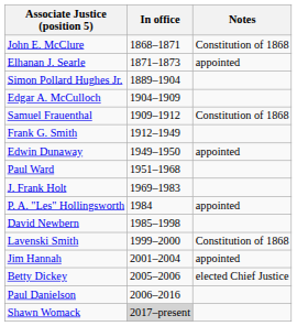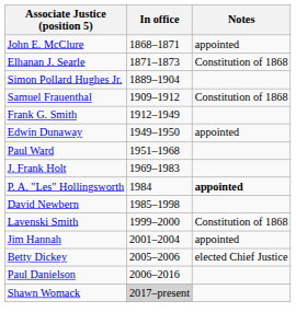John E. McClure | Notes: Constitution of 1868 -> appointed
Elhanan J. Searle | Notes: appointed -> Constitution of 1868
- row: Edgar A. McCulloch | 1904–1909
P. A. "Les" Hollingsworth | Notes: normal -> bold
